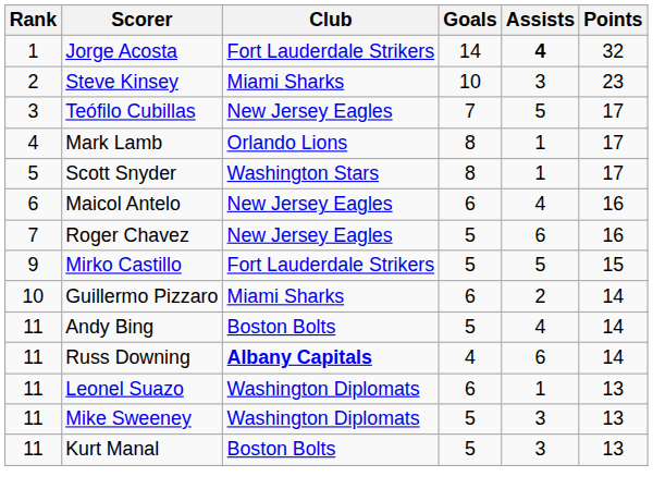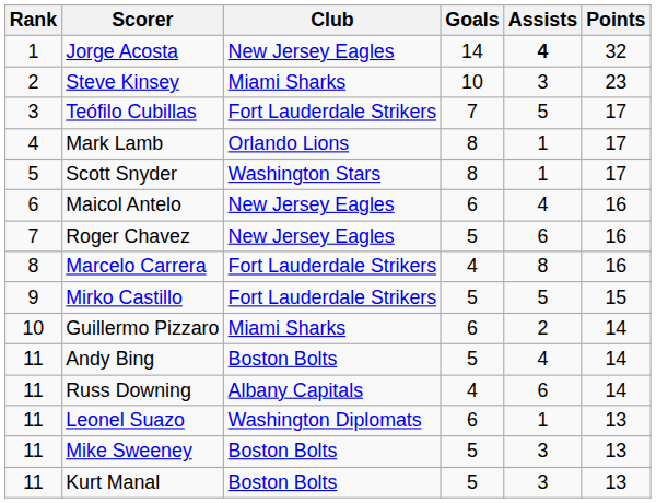Jorge Acosta | Club: Fort Lauderdale Strikers -> New Jersey Eagles
Teófilo Cubillas | Club: New Jersey Eagles -> Fort Lauderdale Strikers
+ row: 8 | Marcelo Carrera | Fort Lauderdale Strikers | 4 | 8 | 16
Russ Downing | Club: bold -> normal
Mike Sweeney | Club: Washington Diplomats -> Boston Bolts
